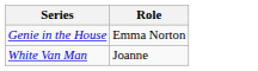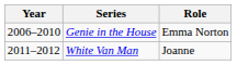+ column: Year | 2006–2010 | 2011–2012
